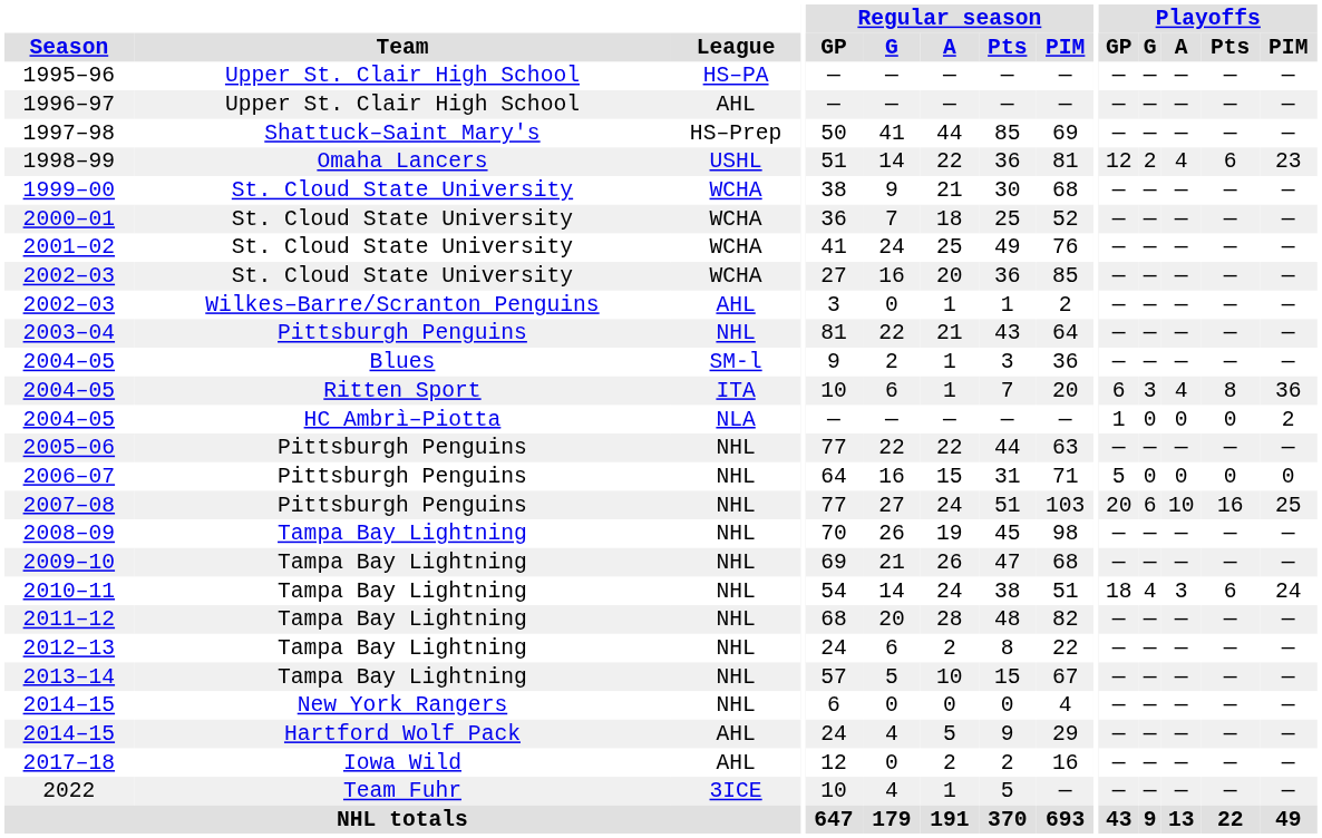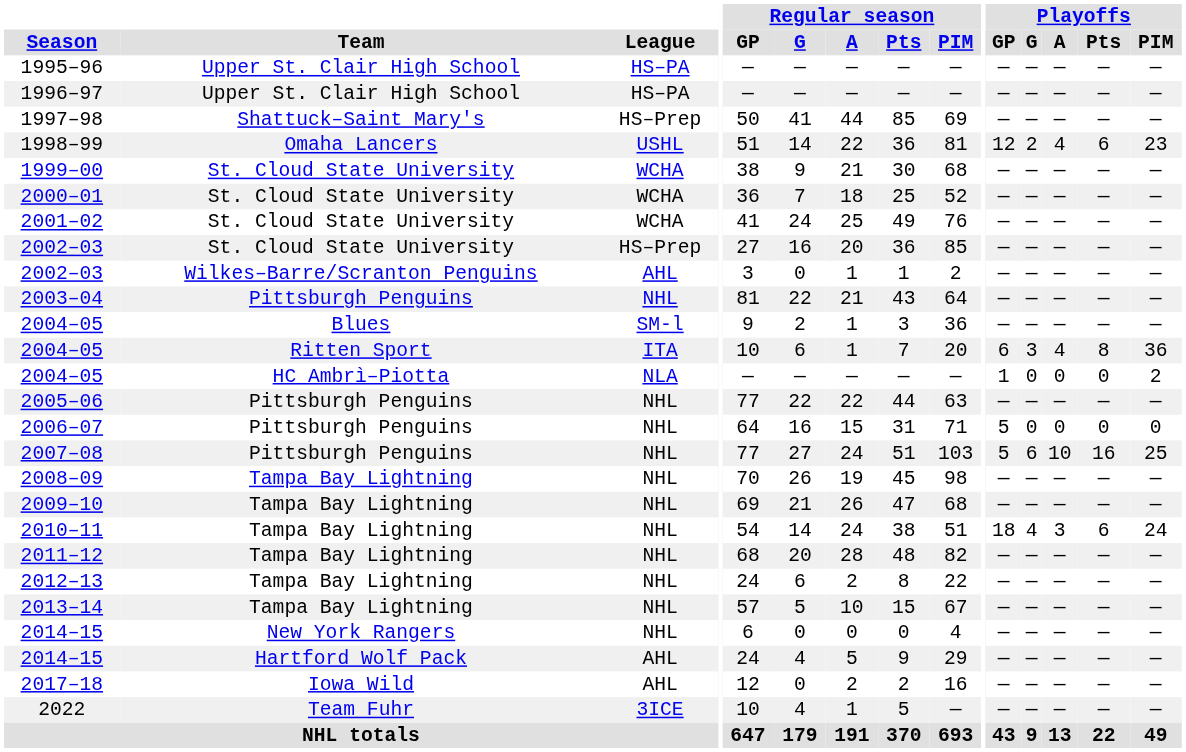1996–97 | League: AHL -> HS–PA
2002–03 / St. Cloud State University | League: WCHA -> HS–Prep
2007–08 | Playoffs / GP: 20 -> 5
